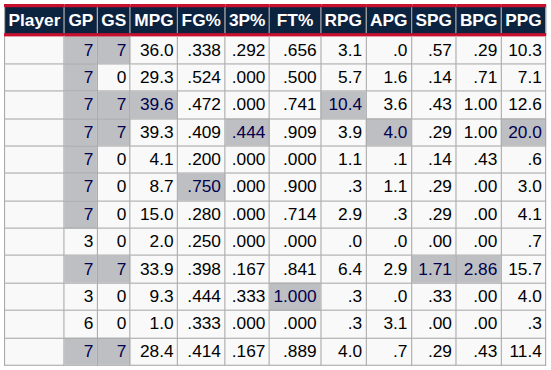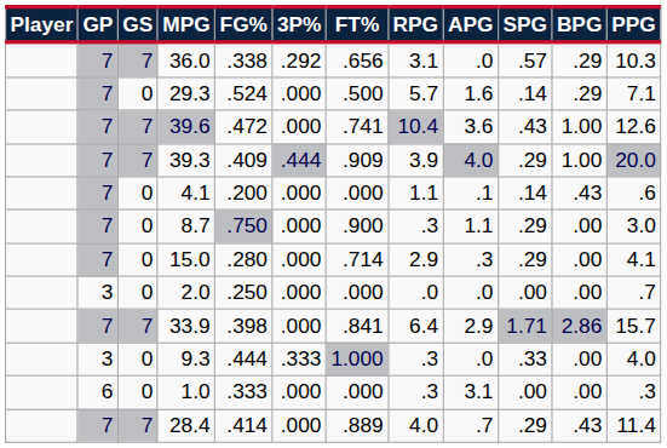29.3 | BPG: .71 -> .29
33.9 | 3P%: .167 -> .000
28.4 | 3P%: .167 -> .000
